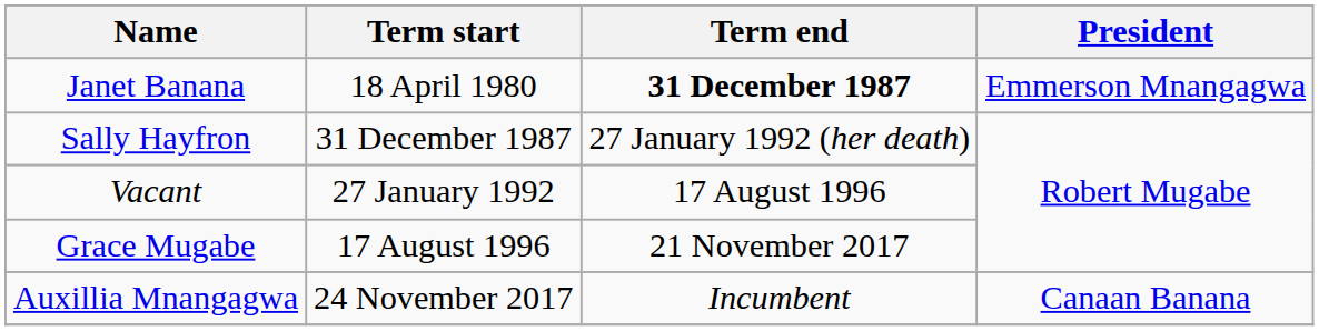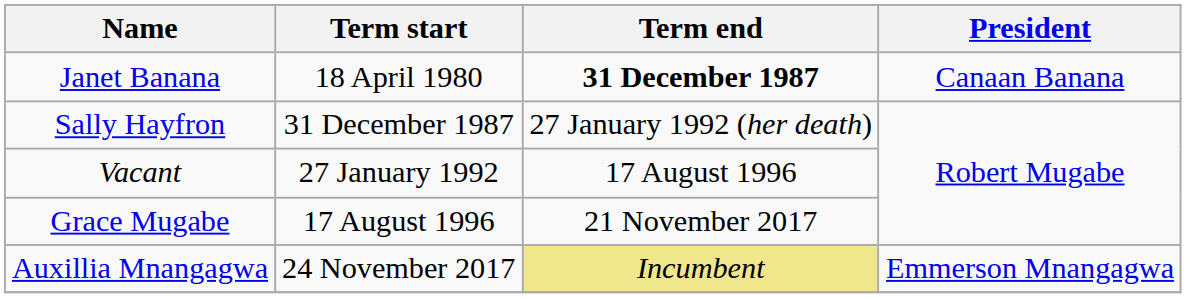Janet Banana | President: Emmerson Mnangagwa -> Canaan Banana
Auxillia Mnangagwa | Term end: no background -> khaki background
Auxillia Mnangagwa | President: Canaan Banana -> Emmerson Mnangagwa
